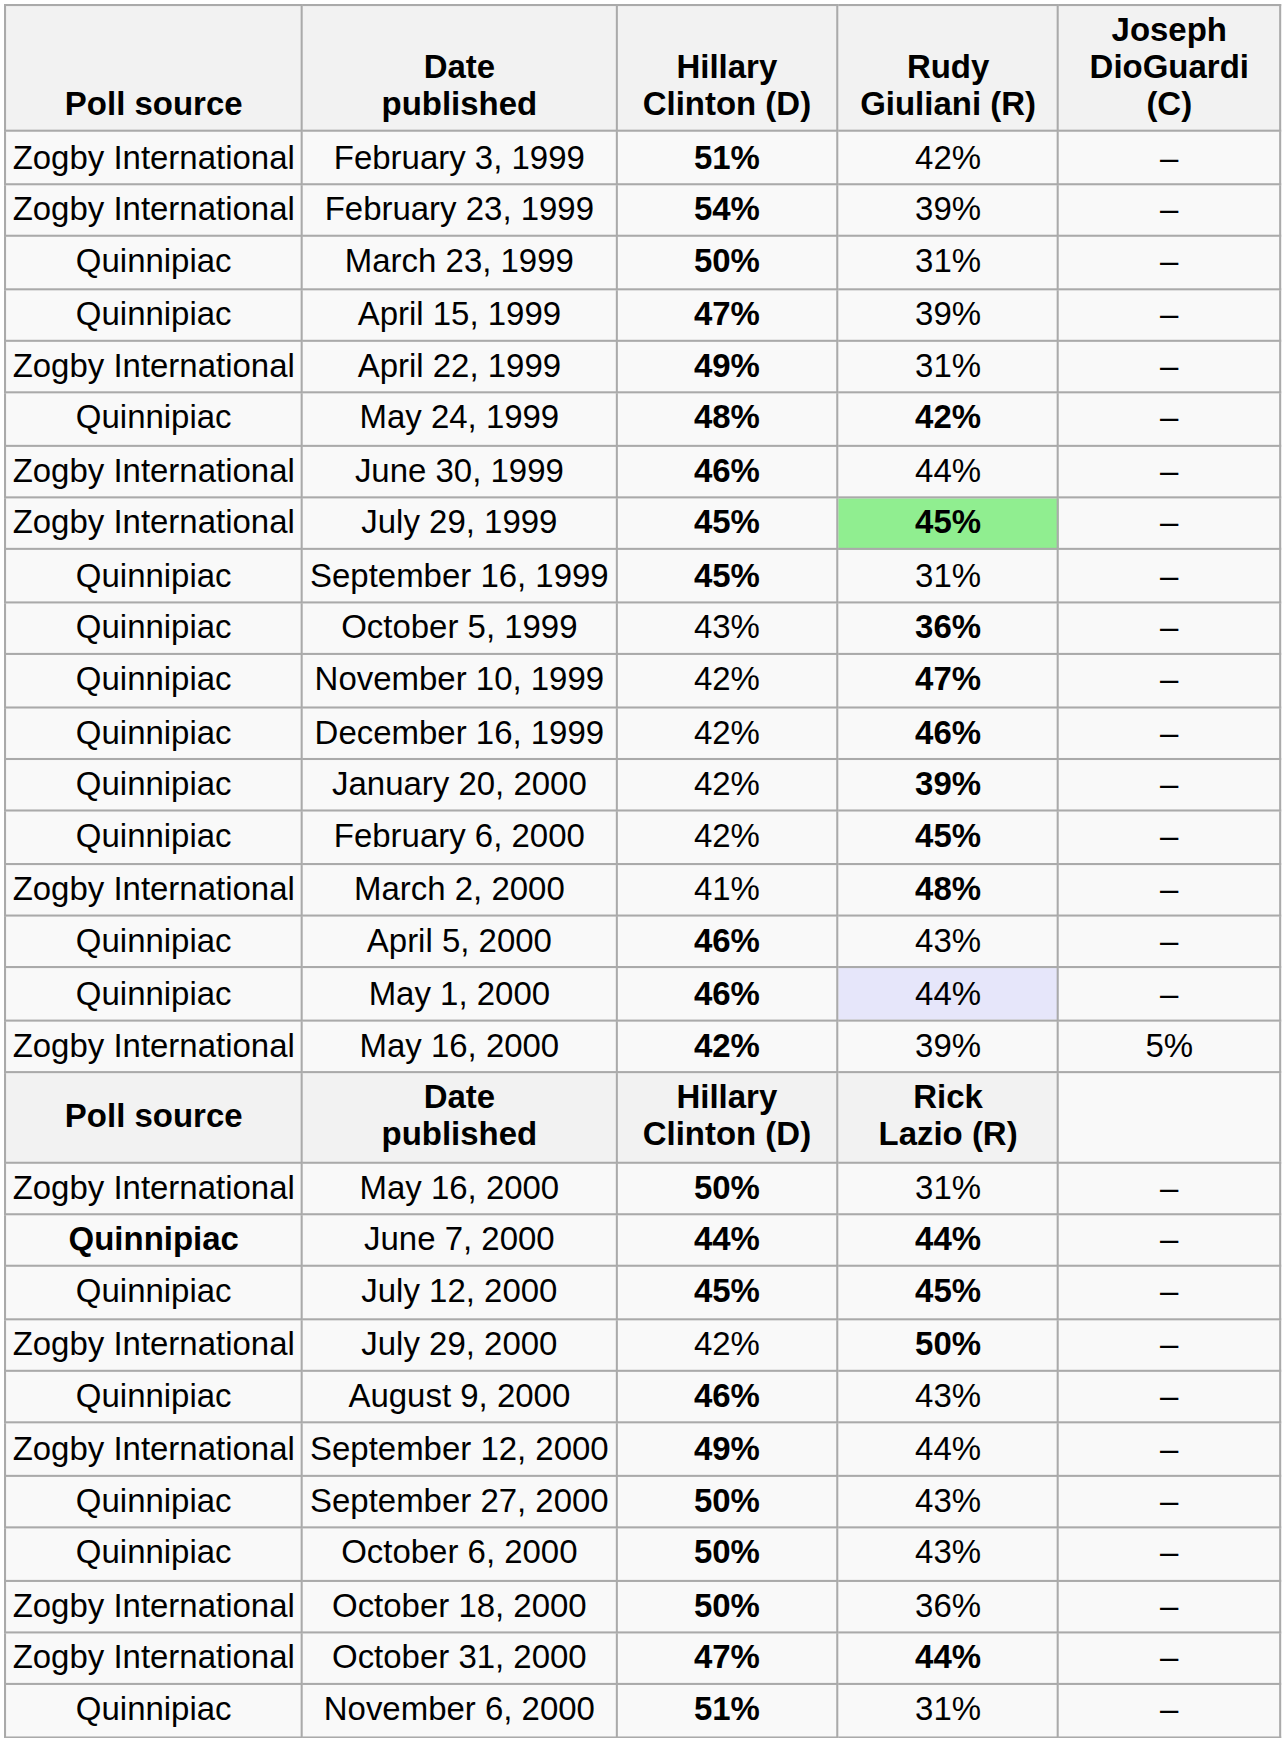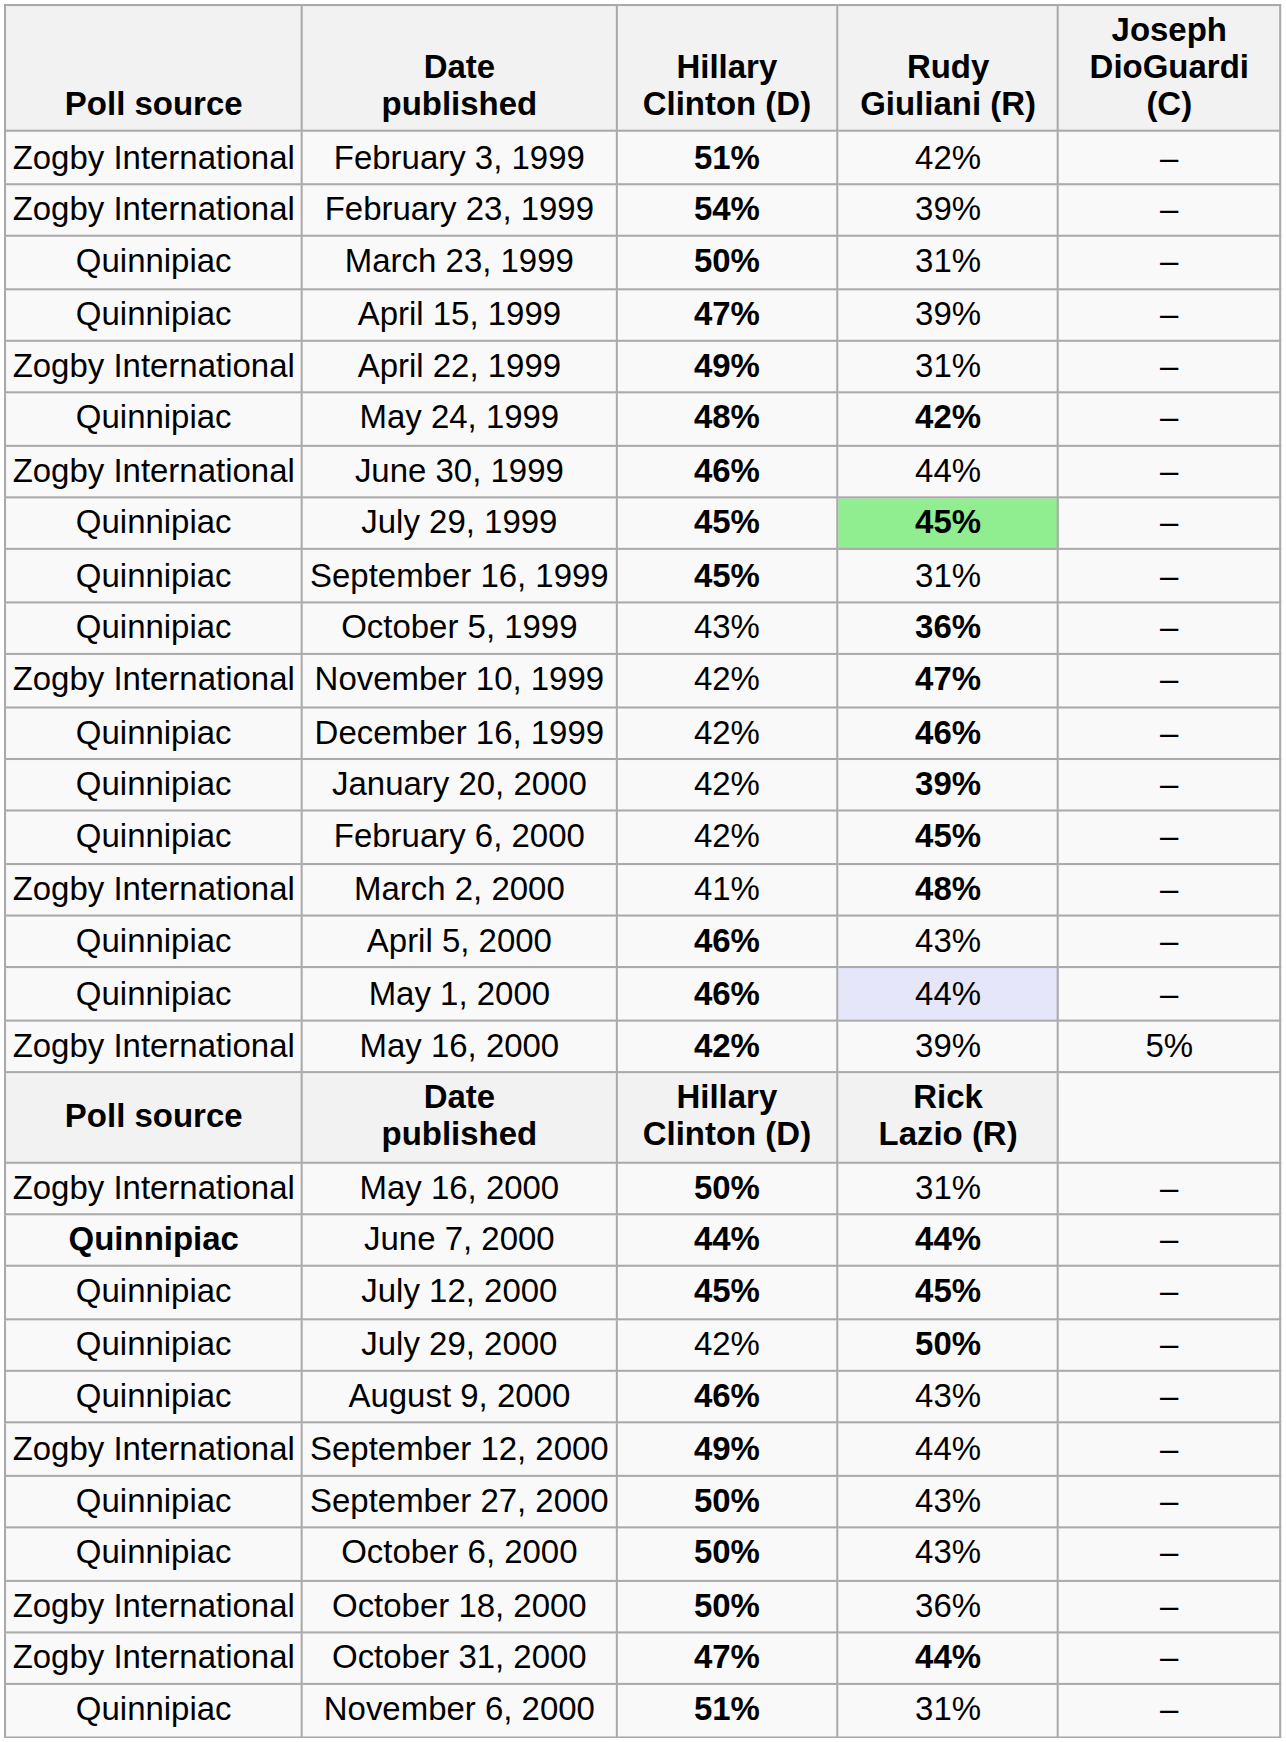July 29, 1999 | Poll source: Zogby International -> Quinnipiac
November 10, 1999 | Poll source: Quinnipiac -> Zogby International
July 29, 2000 | Poll source: Zogby International -> Quinnipiac
